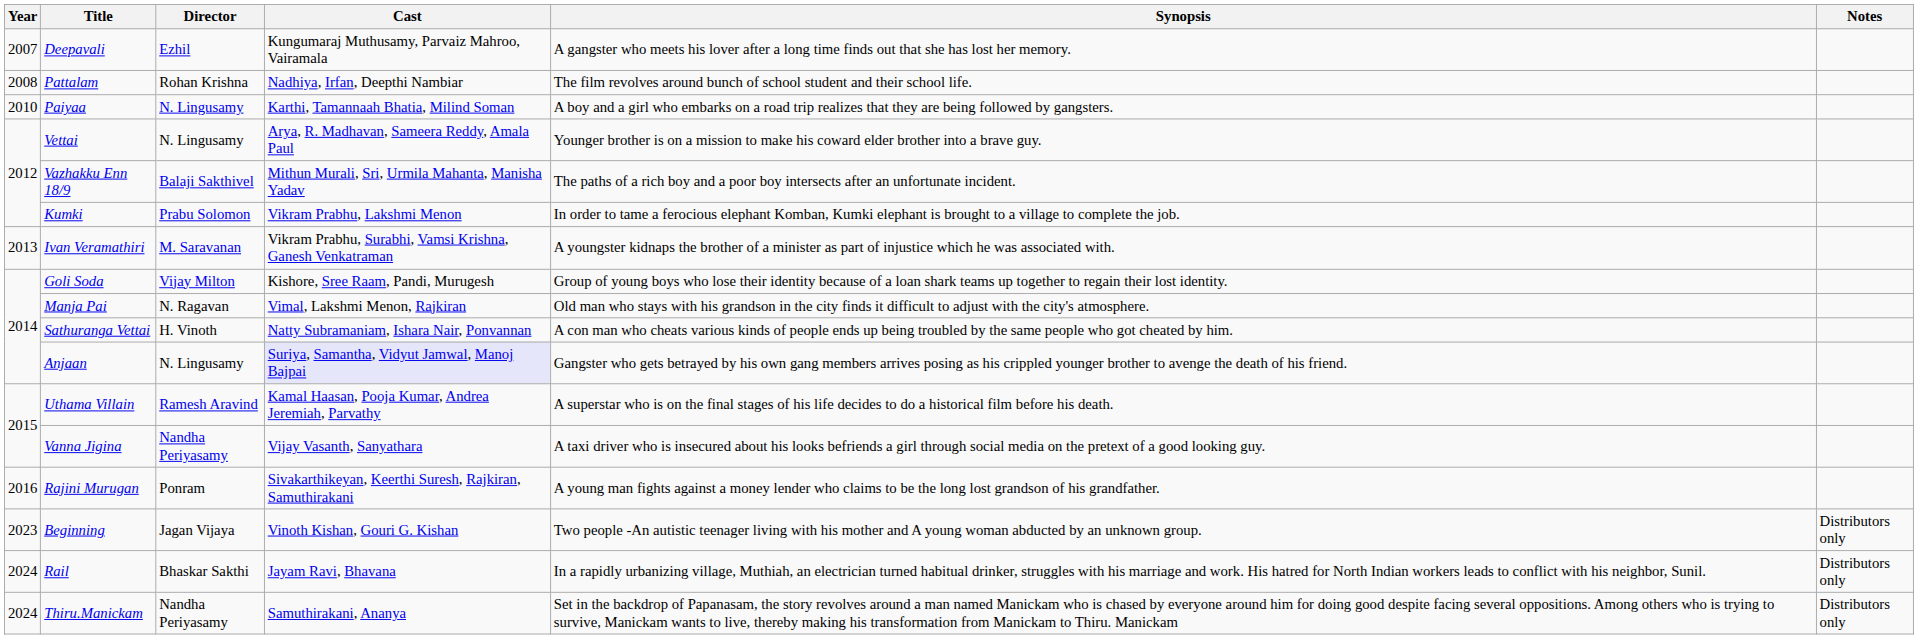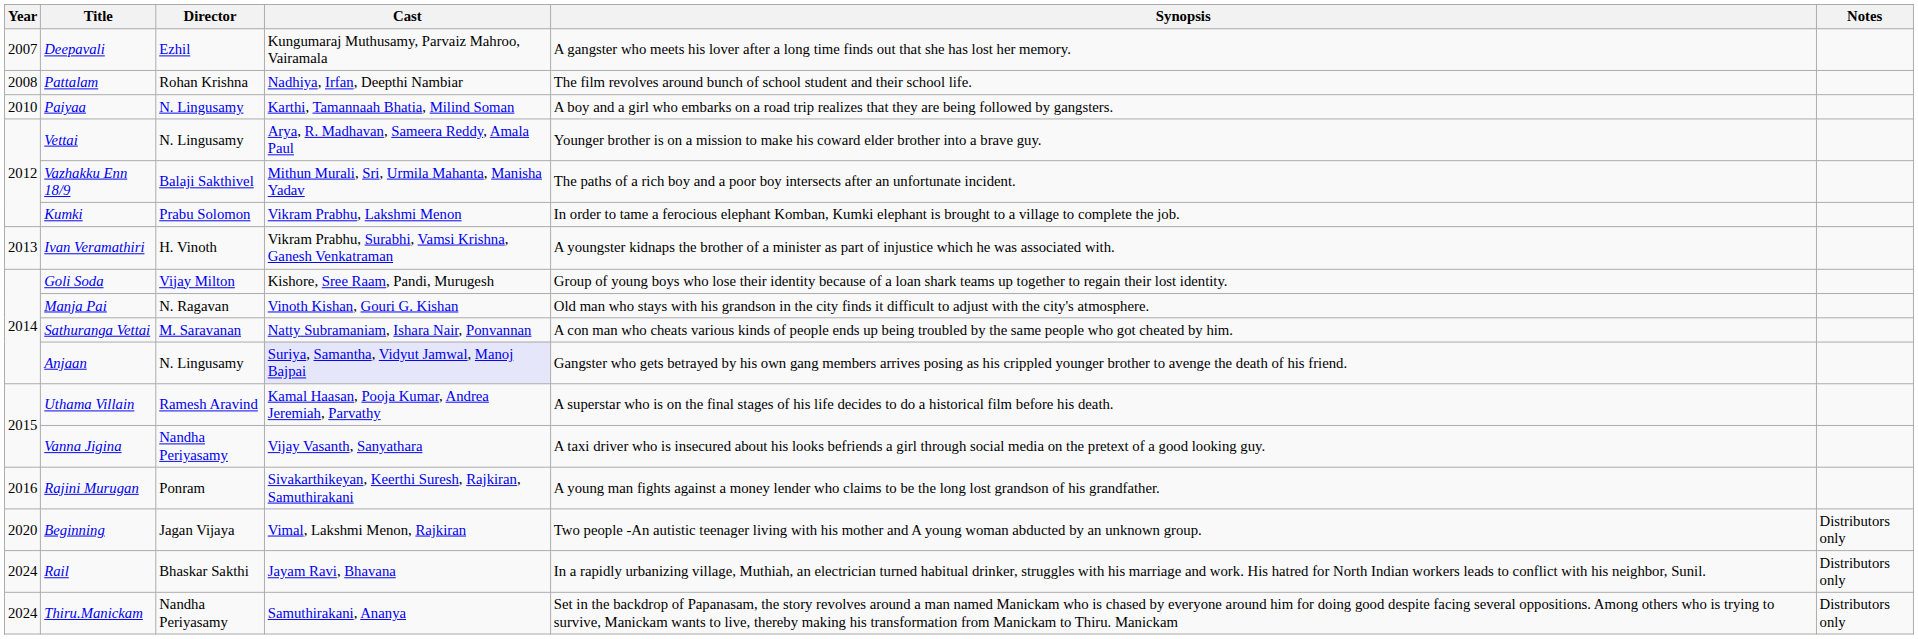Ivan Veramathiri | Director: M. Saravanan -> H. Vinoth
Manja Pai | Cast: Vimal, Lakshmi Menon, Rajkiran -> Vinoth Kishan, Gouri G. Kishan
Sathuranga Vettai | Director: H. Vinoth -> M. Saravanan
Beginning | Year: 2023 -> 2020
Beginning | Cast: Vinoth Kishan, Gouri G. Kishan -> Vimal, Lakshmi Menon, Rajkiran
